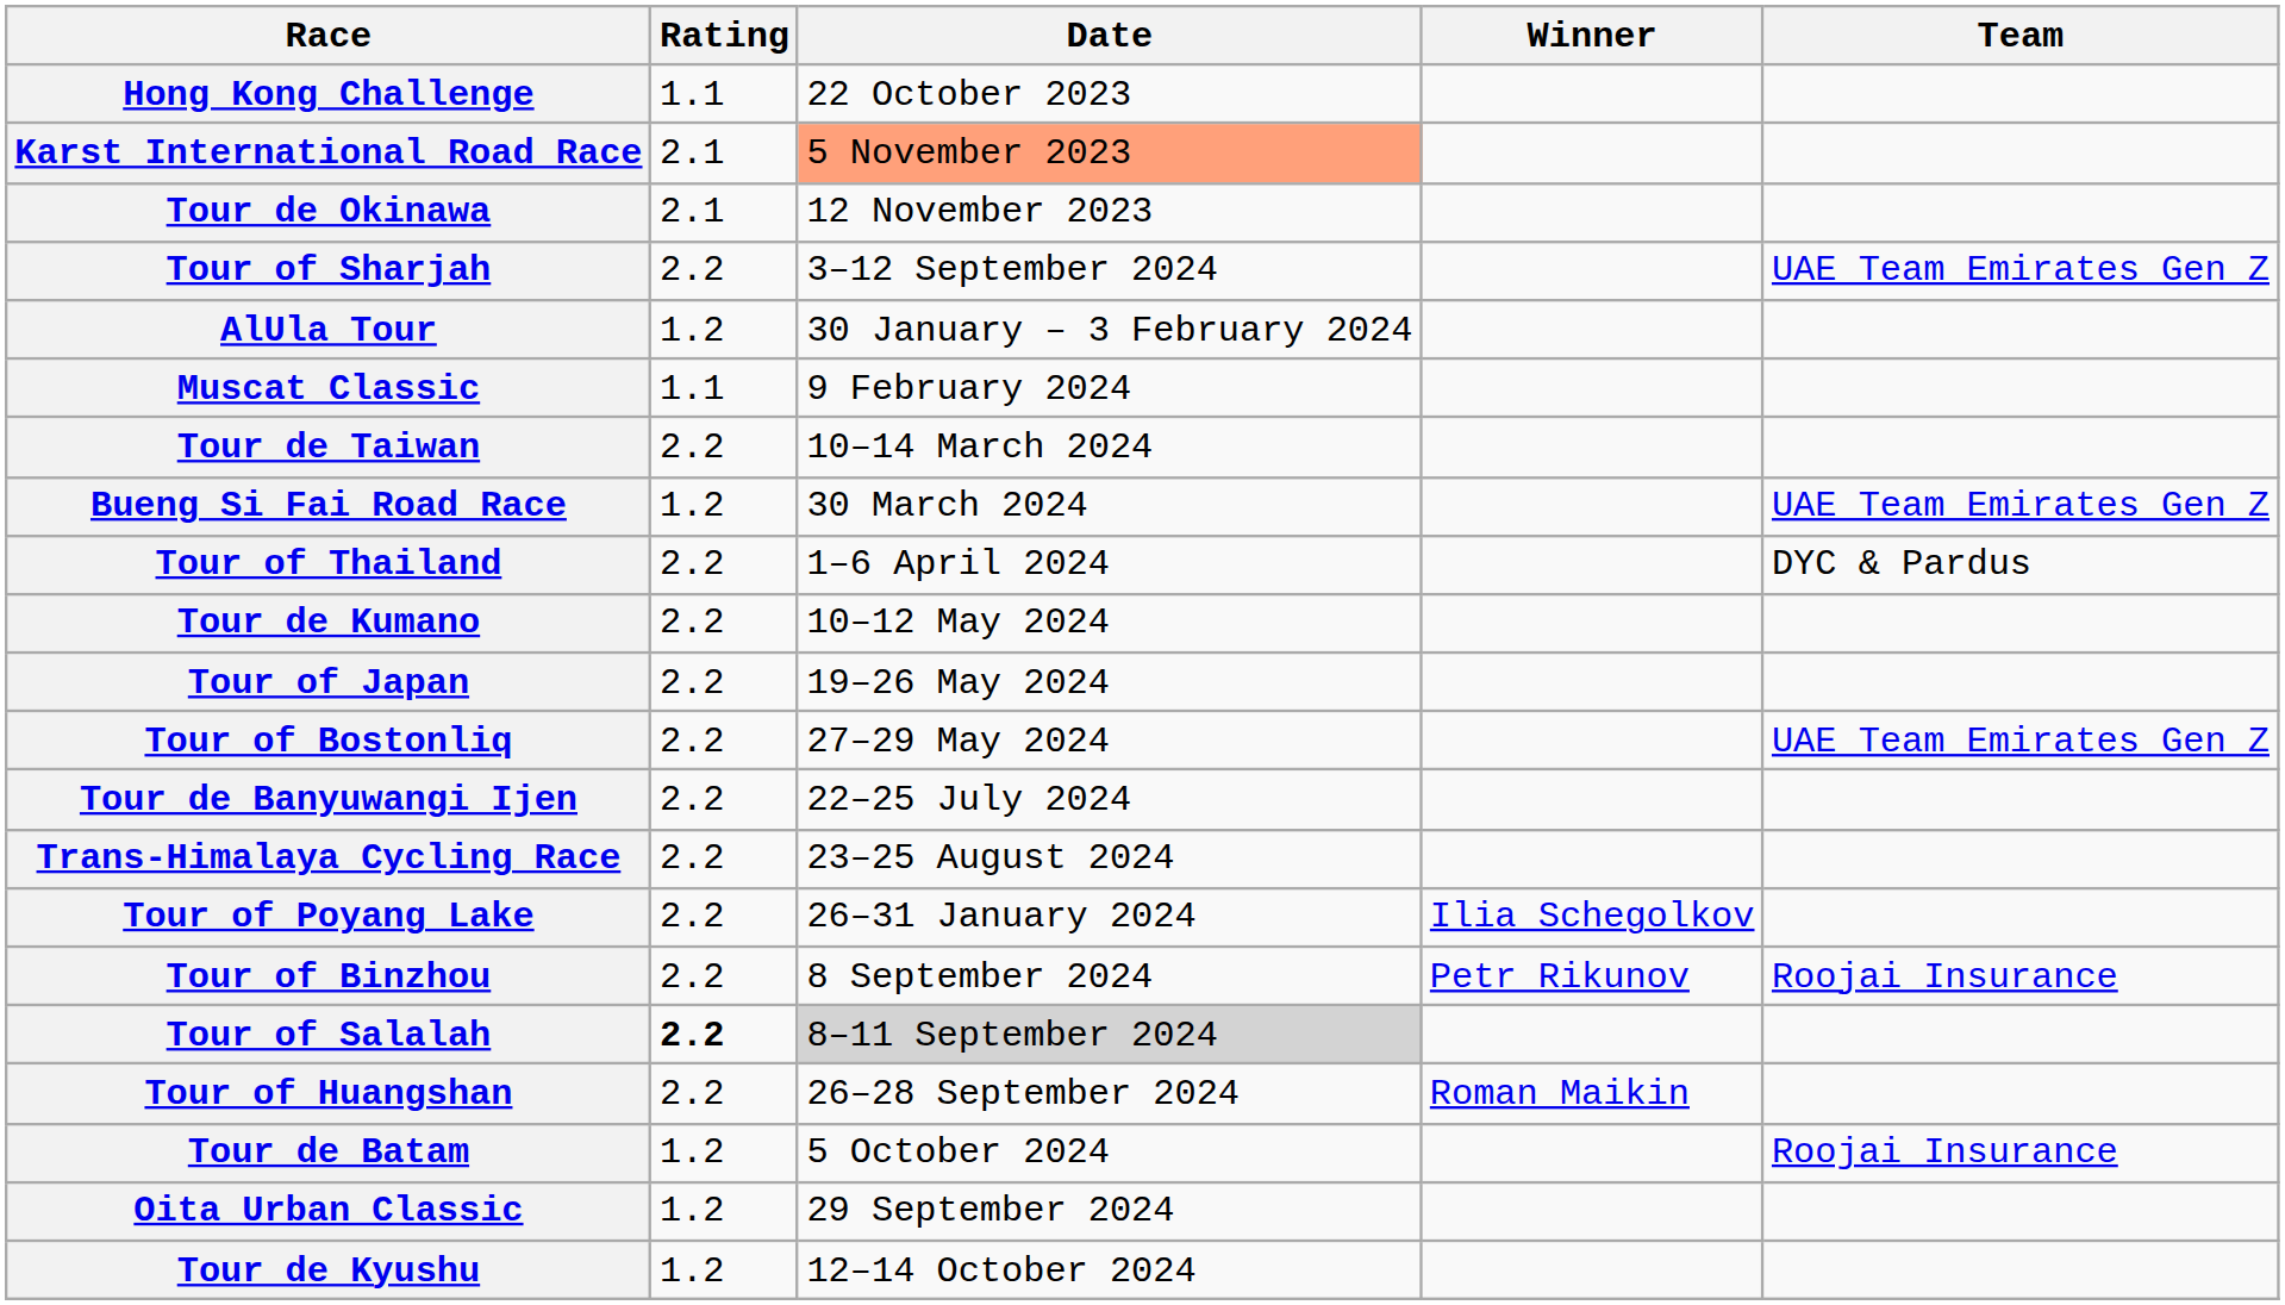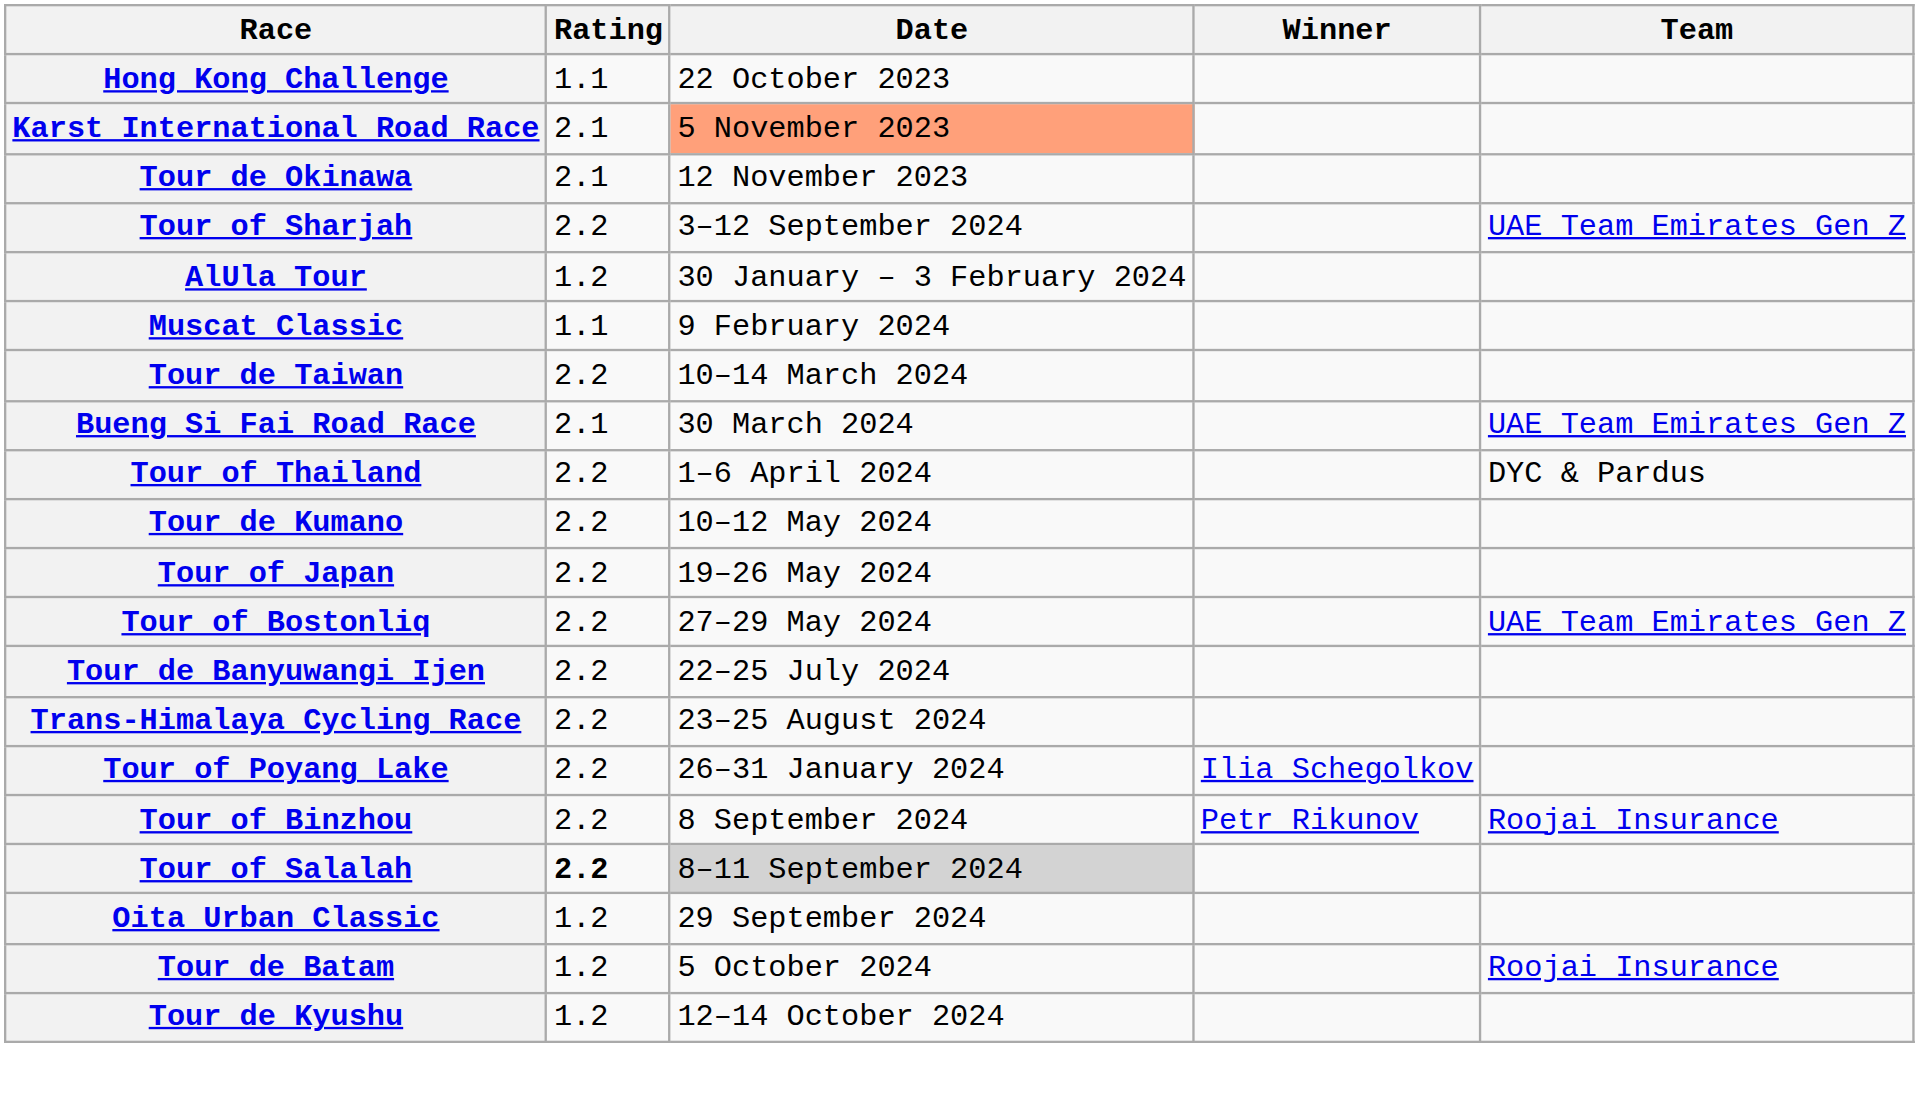Bueng Si Fai Road Race | Rating: 1.2 -> 2.1
- row: Tour of Huangshan | 2.2 | 26–28 September 2024 | Roman Maikin
rows swapped: Oita Urban Classic <-> Tour de Batam
